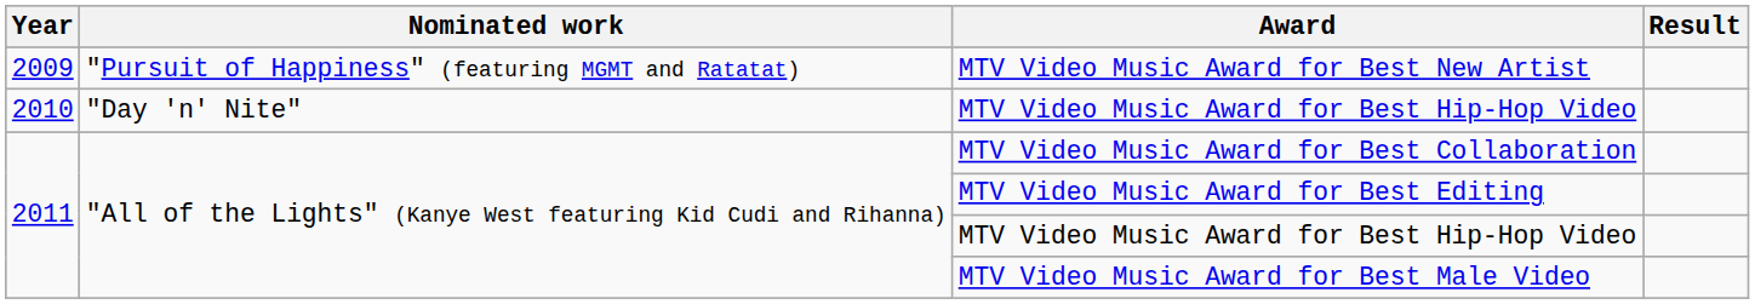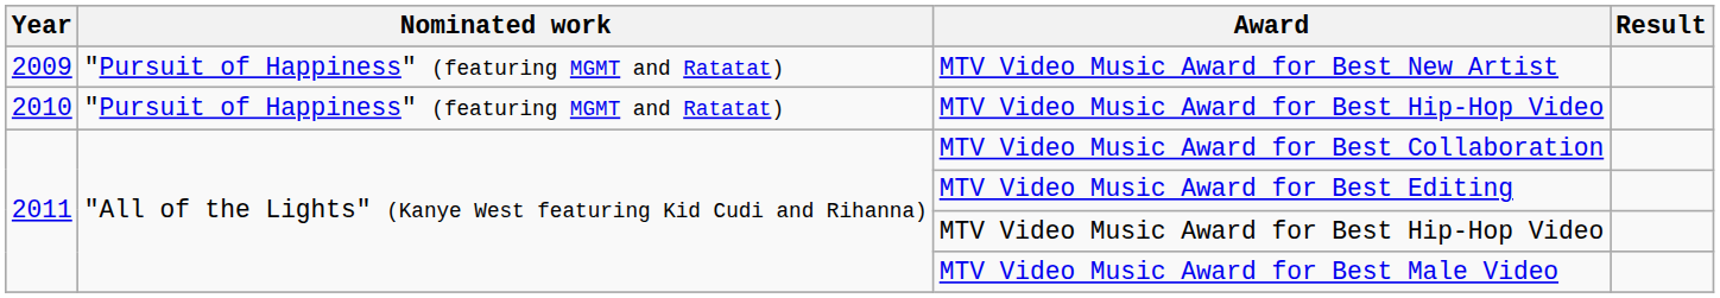2010 / MTV Video Music Award for Best Hip-Hop Video | Nominated work: "Day 'n' Nite" -> "Pursuit of Happiness" (featuring MGMT and Ratatat)
